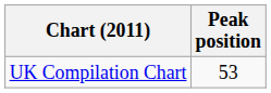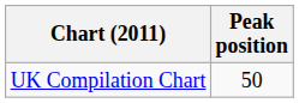UK Compilation Chart | Peak position: 53 -> 50
